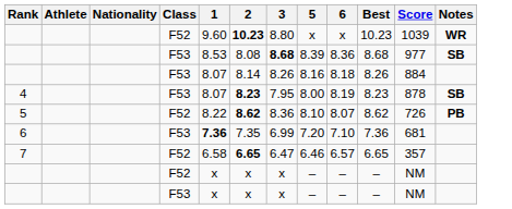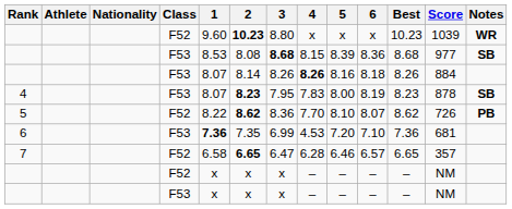+ column: 4 | x | 8.15 | 8.26 | 7.83 | 7.70 | 4.53 | 6.28 | – | –
